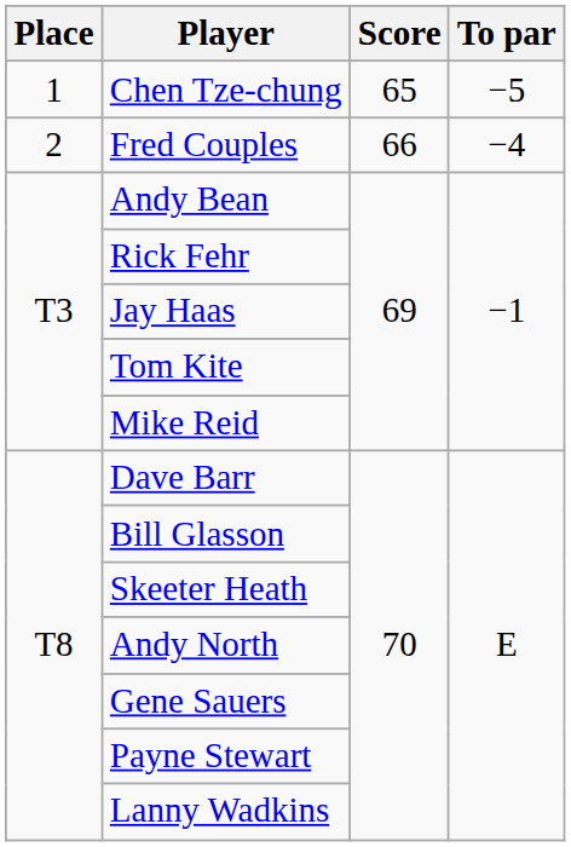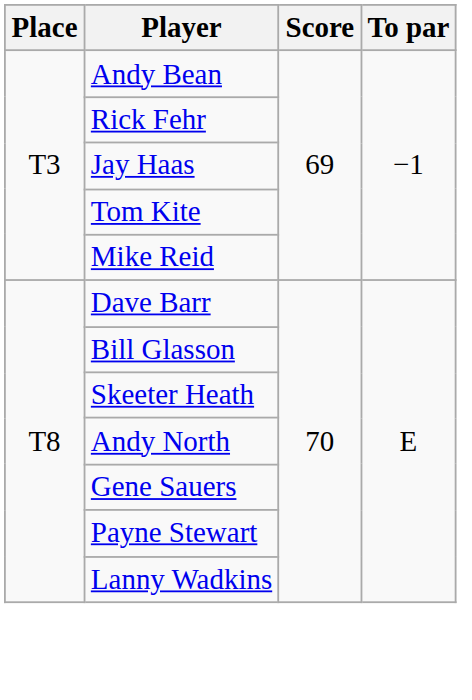- row: 1 | Chen Tze-chung | 65 | −5
- row: 2 | Fred Couples | 66 | −4
